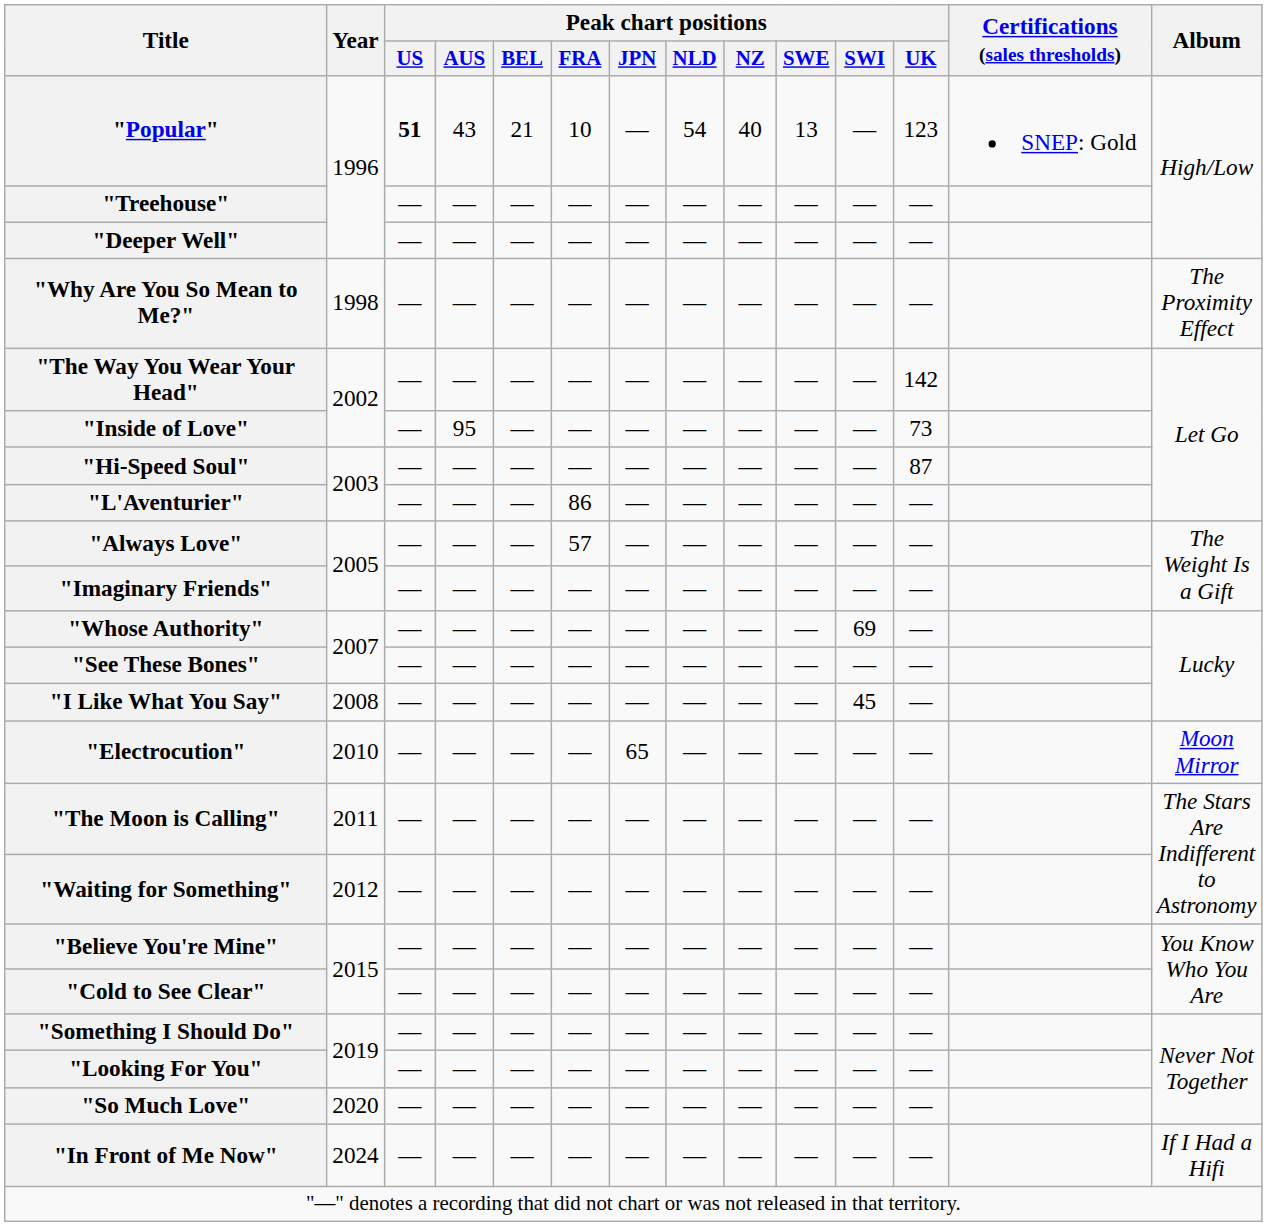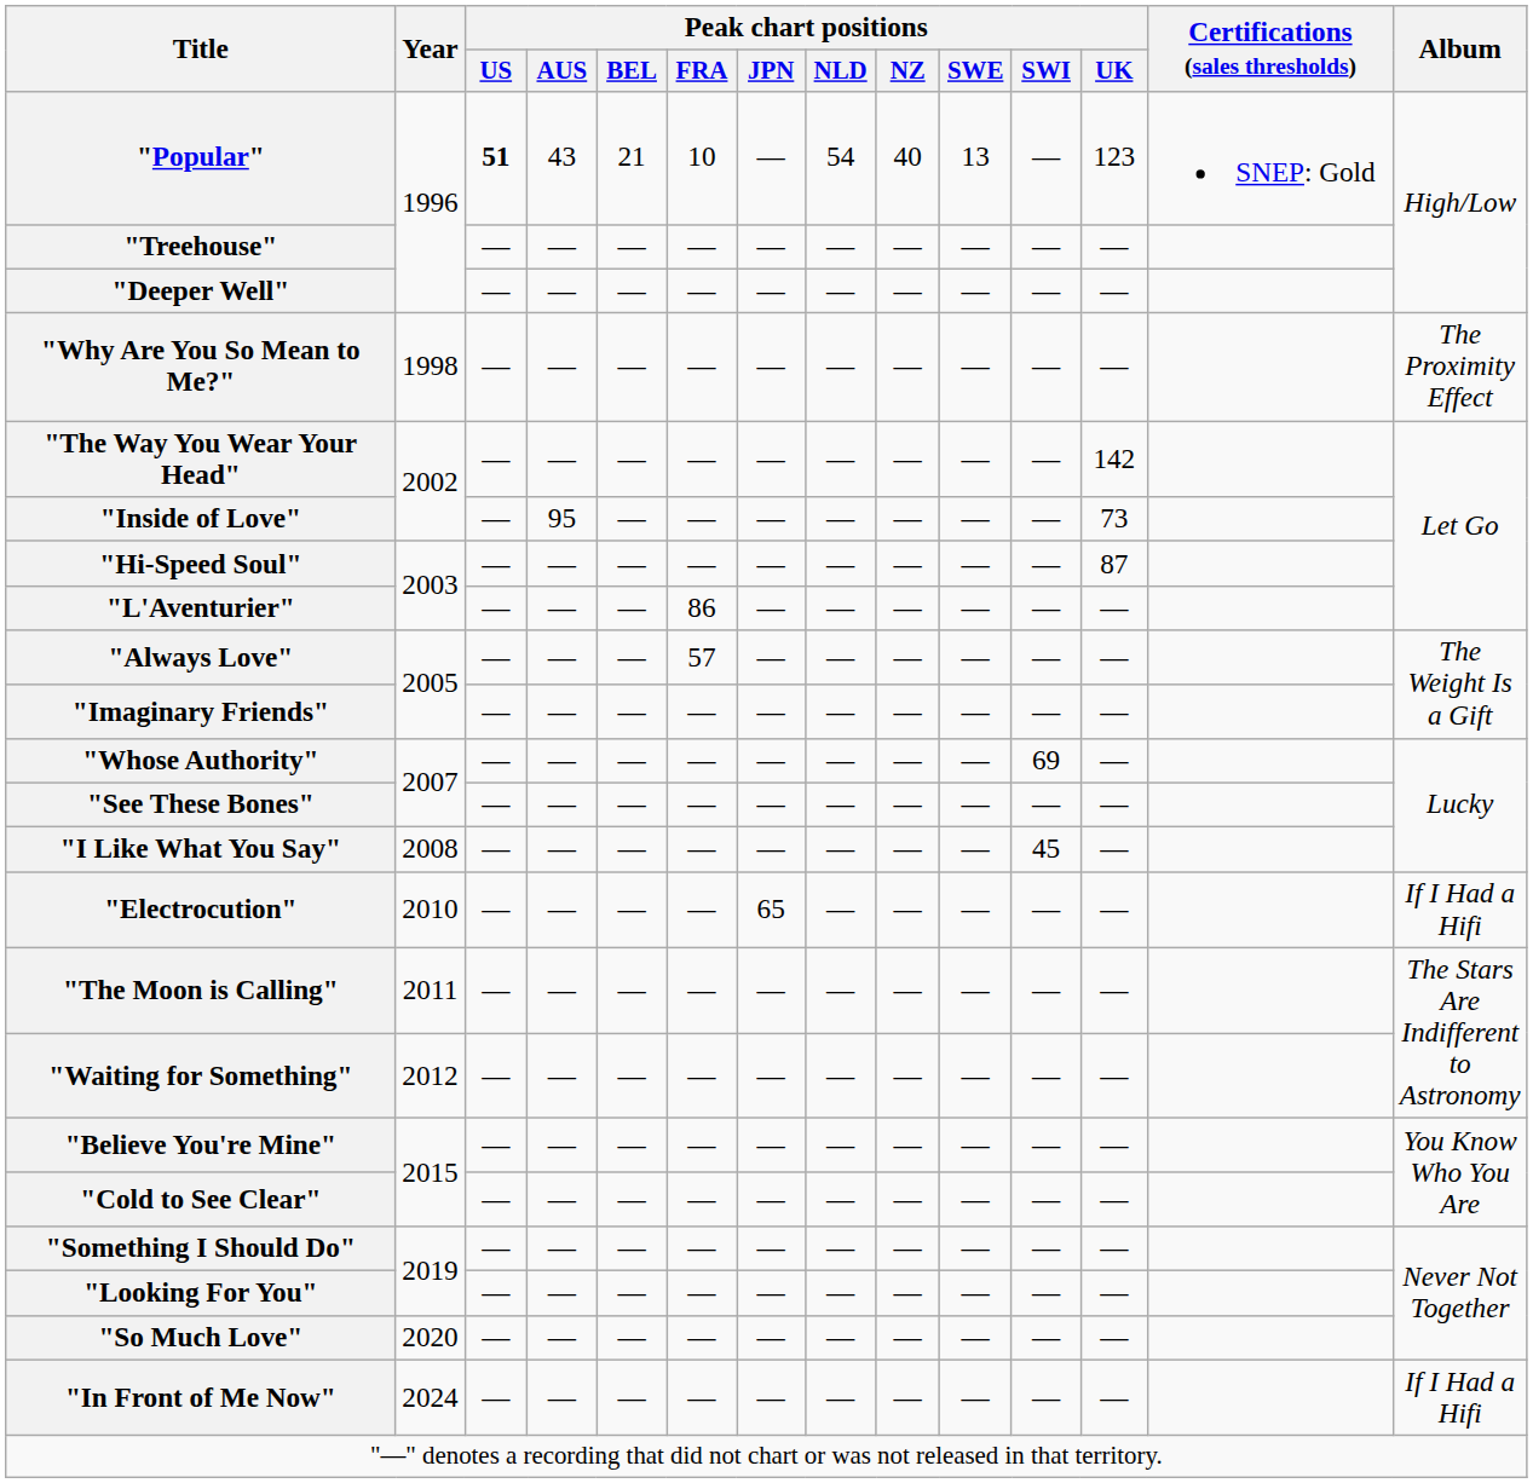"Electrocution" | Album: Moon Mirror -> If I Had a Hifi
